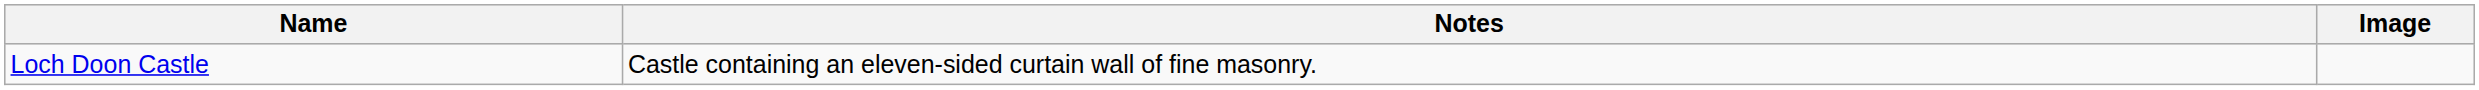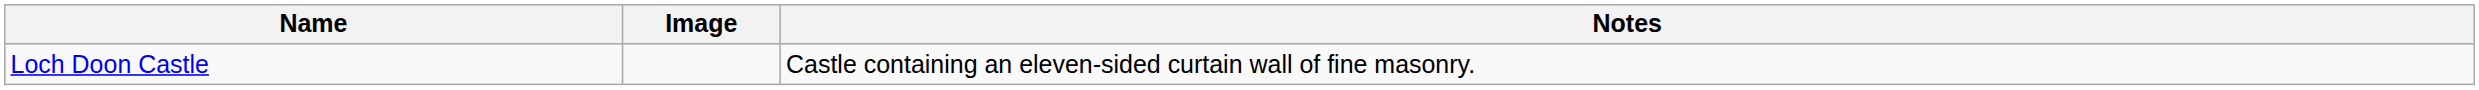columns swapped: Image <-> Notes
